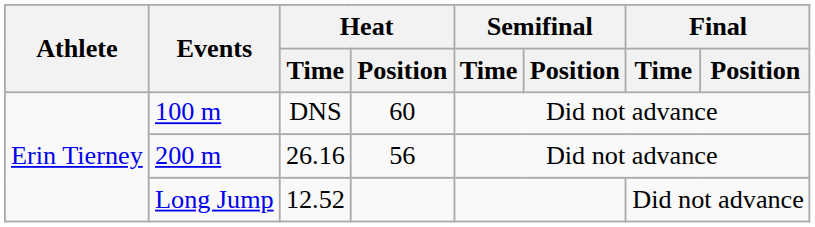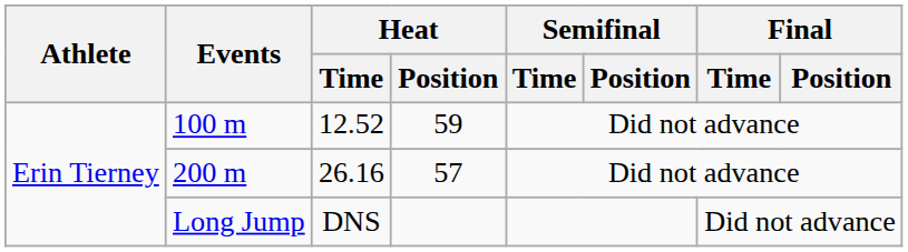100 m | Heat / Time: DNS -> 12.52
100 m | Heat / Position: 60 -> 59
200 m | Heat / Position: 56 -> 57
Long Jump | Heat / Time: 12.52 -> DNS
